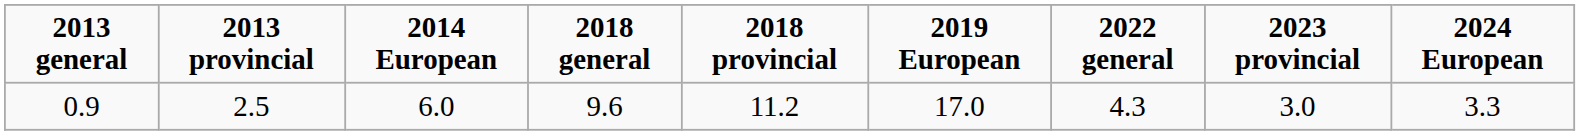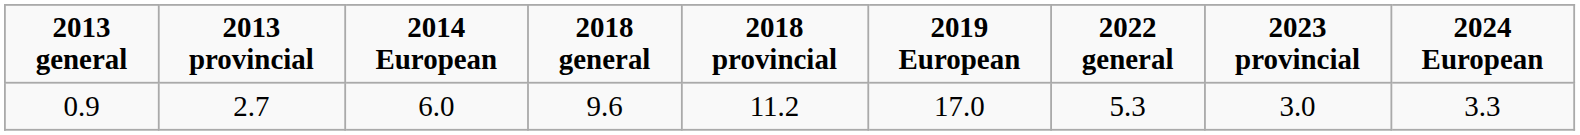0.9 | 2013 provincial: 2.5 -> 2.7
0.9 | 2022 general: 4.3 -> 5.3
